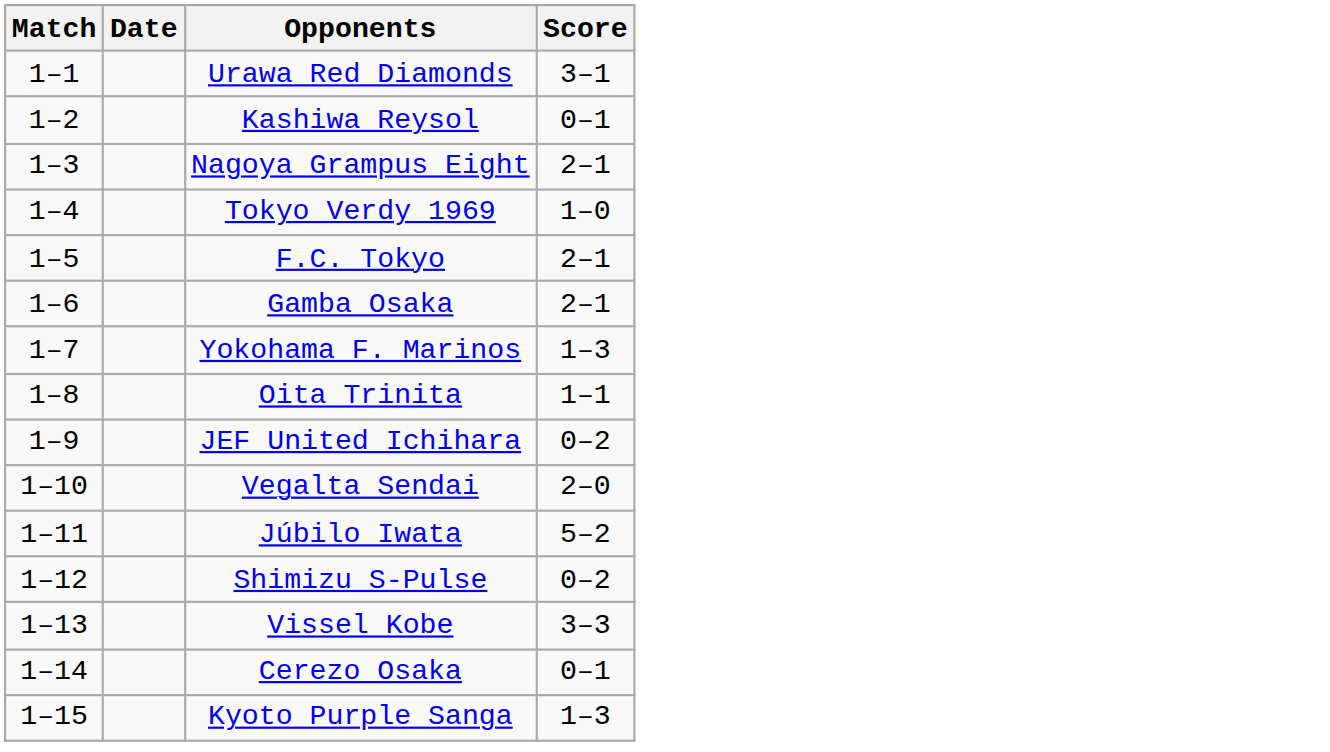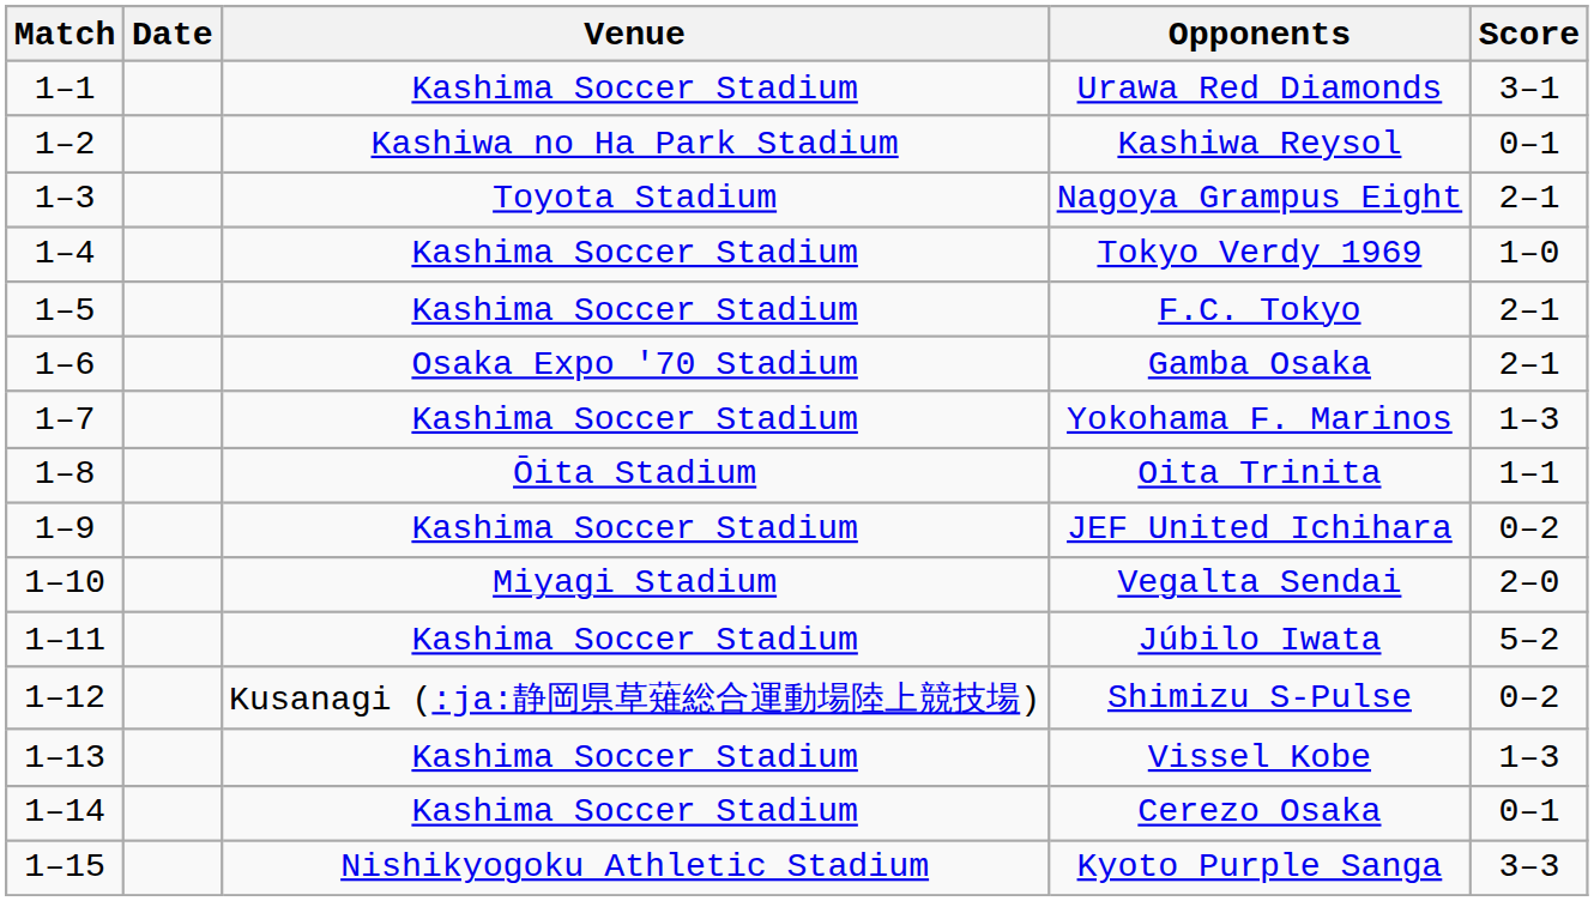+ column: Venue | Kashima Soccer Stadium | Kashiwa no Ha Park Stadium | Toyota Stadium | Kashima Soccer Stadium | Kashima Soccer Stadium | Osaka Expo '70 Stadium | Kashima Soccer Stadium | Ōita Stadium | Kashima Soccer Stadium | Miyagi Stadium | Kashima Soccer Stadium | Kusanagi (:ja:静岡県草薙総合運動場陸上競技場) | Kashima Soccer Stadium | Kashima Soccer Stadium | Nishikyogoku Athletic Stadium
Vissel Kobe | Score: 3–3 -> 1–3
Kyoto Purple Sanga | Score: 1–3 -> 3–3
